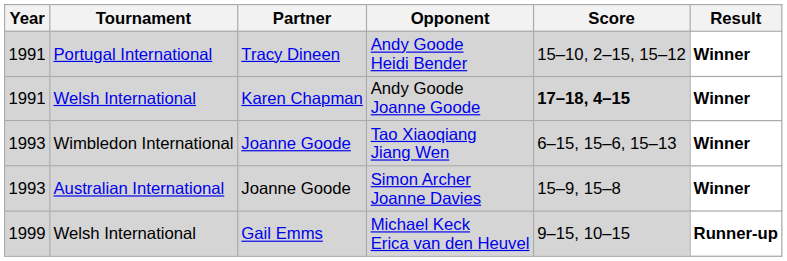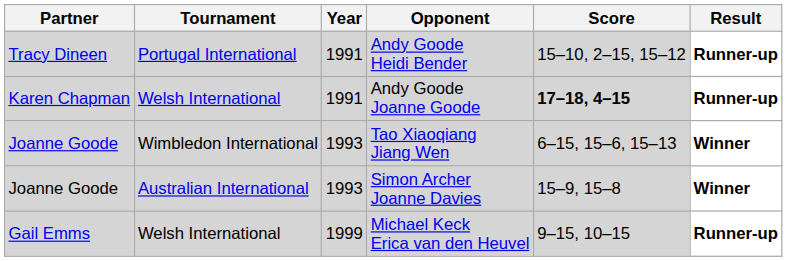columns swapped: Year <-> Partner
Andy Goode Heidi Bender | Result: Winner -> Runner-up
Andy Goode Joanne Goode | Result: Winner -> Runner-up
